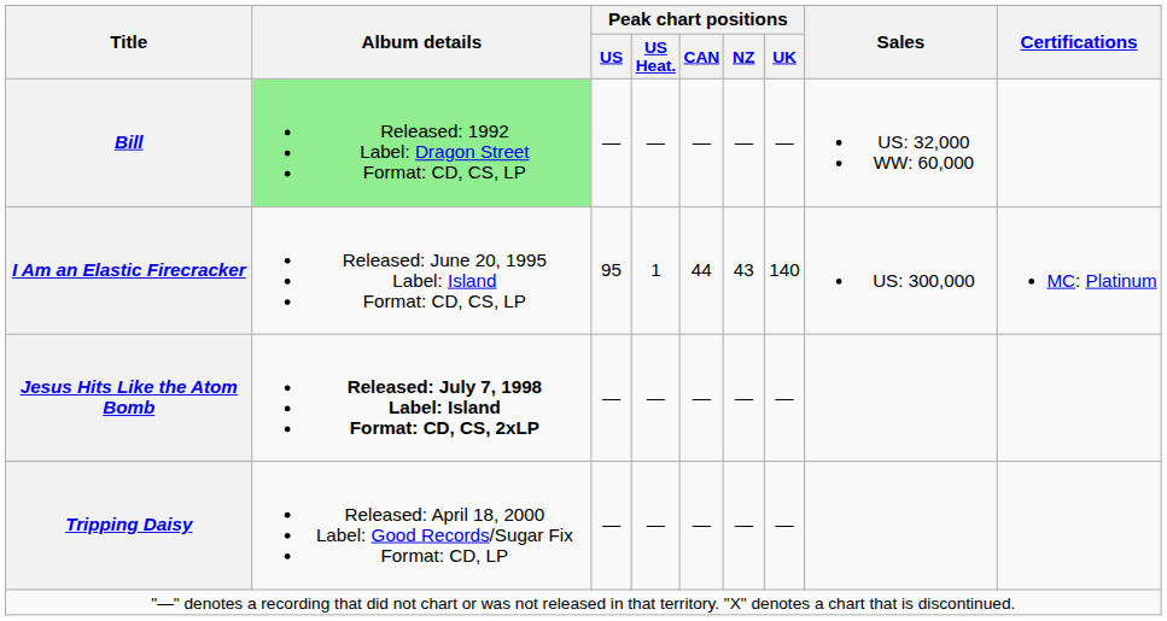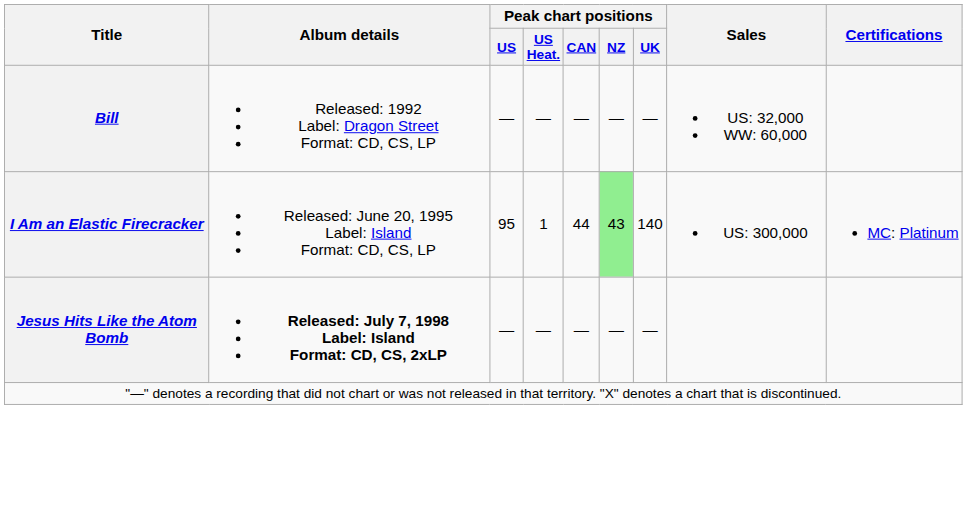Bill | Album details: lightgreen background -> no background
I Am an Elastic Firecracker | Peak chart positions / NZ: no background -> lightgreen background
- row: Tripping Daisy | Released: April 18, 2000 Label: Good Records/Sugar Fix Format: CD, LP | — | — | — | — | —
